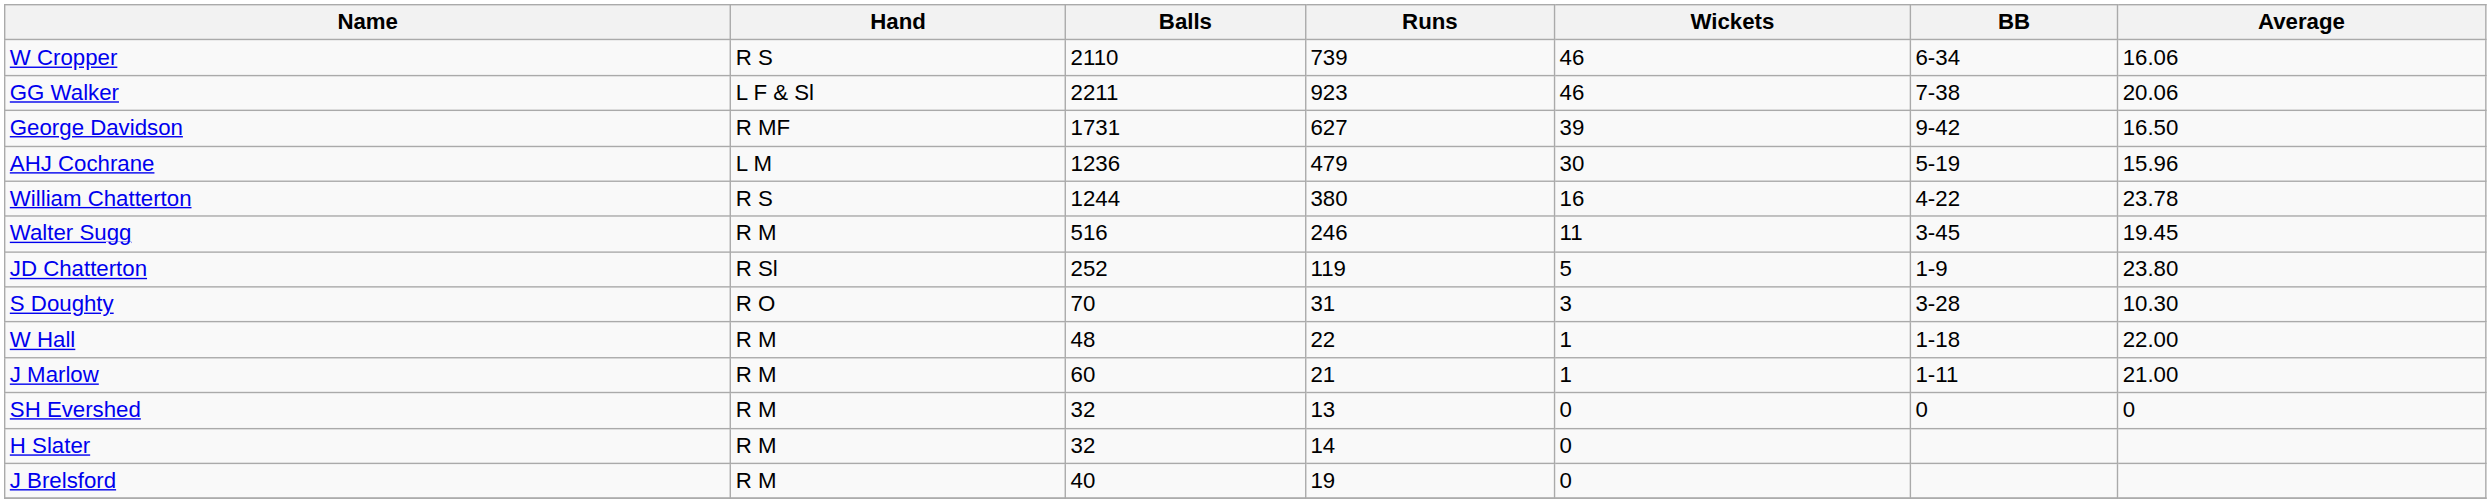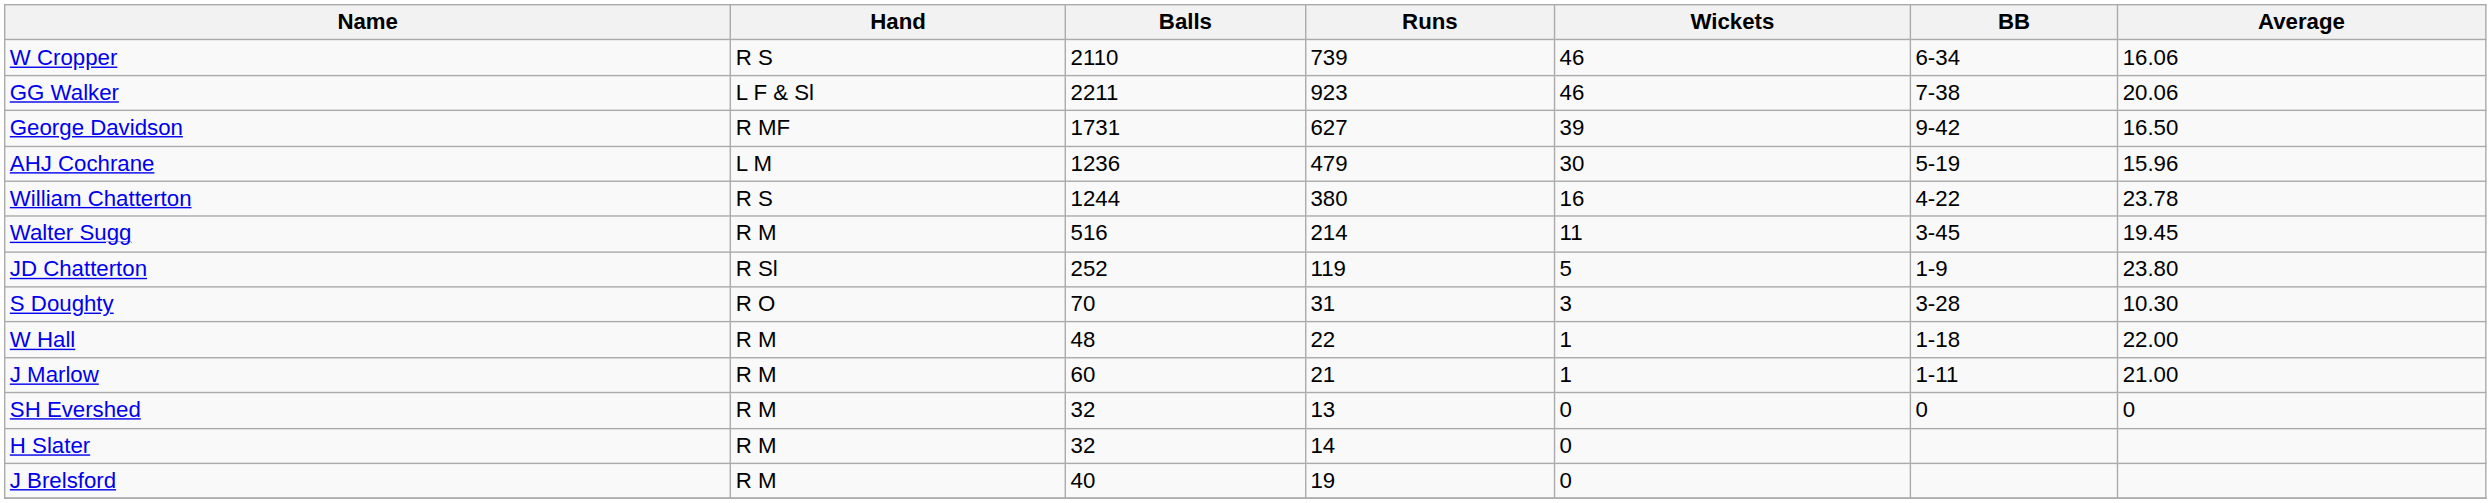Walter Sugg | Runs: 246 -> 214
